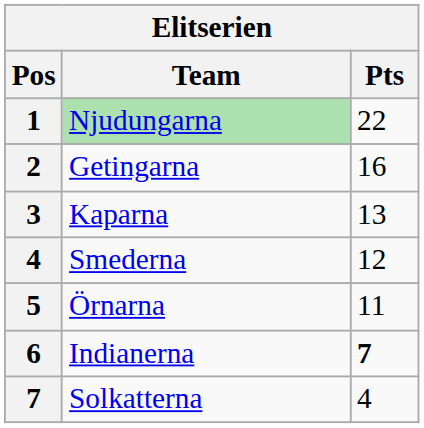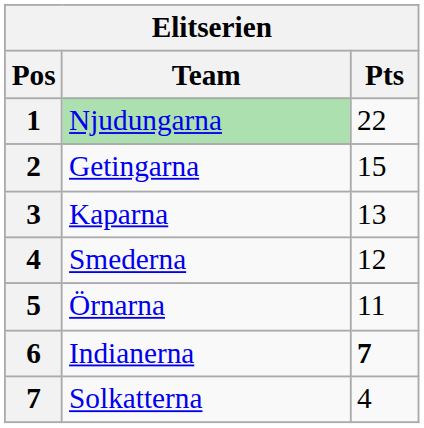Getingarna | Pts: 16 -> 15
